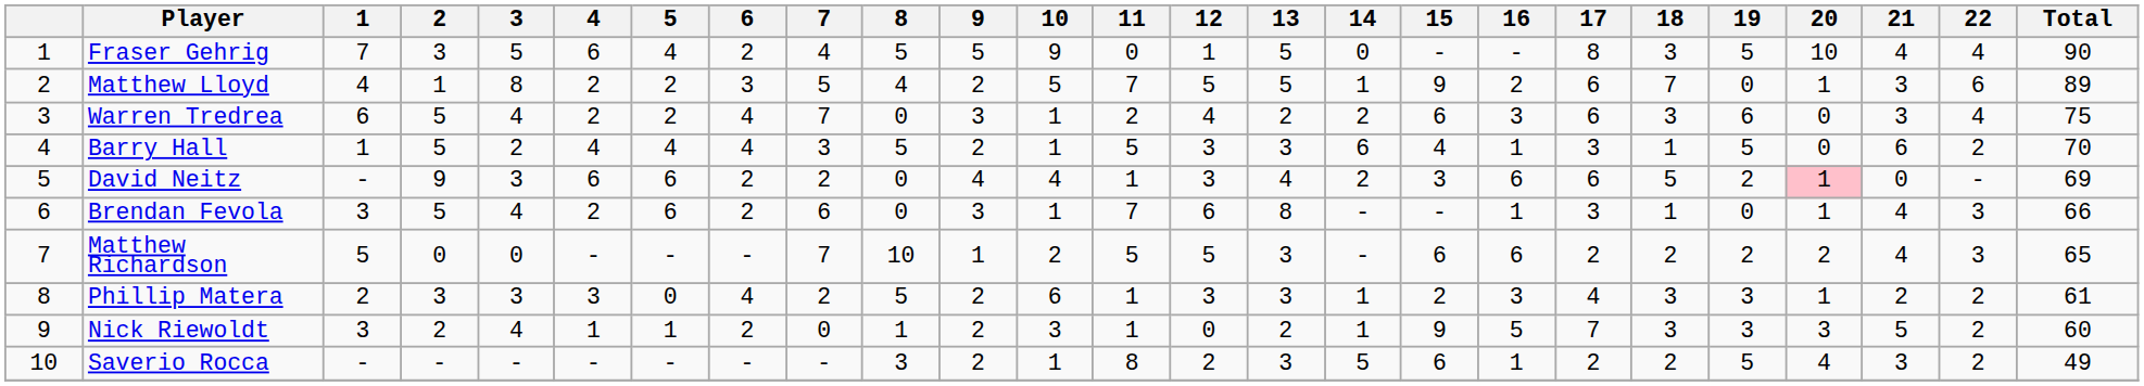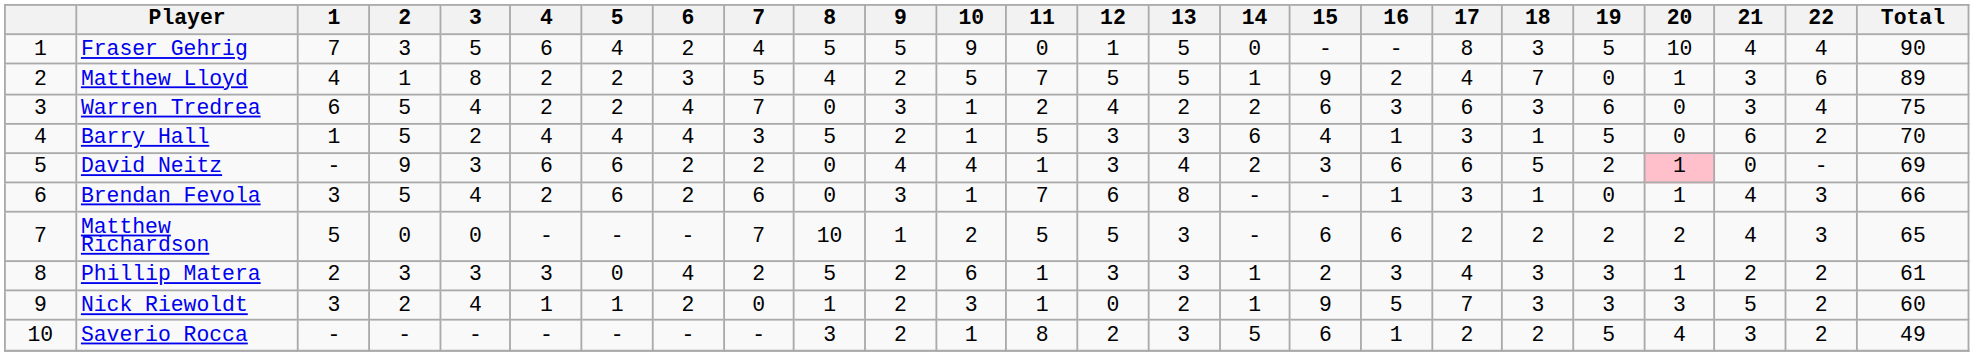Matthew Lloyd | 17: 6 -> 4
